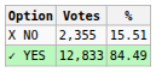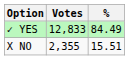rows swapped: ✓ YES <-> X NO
